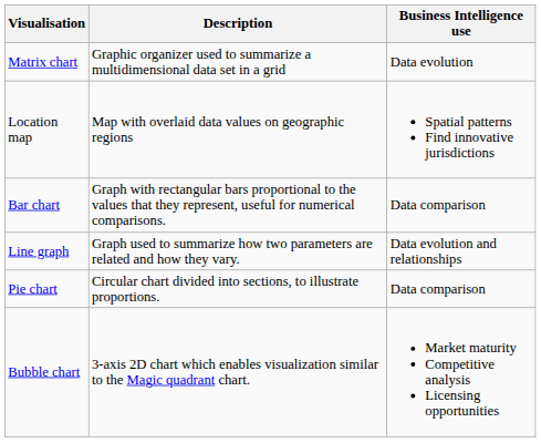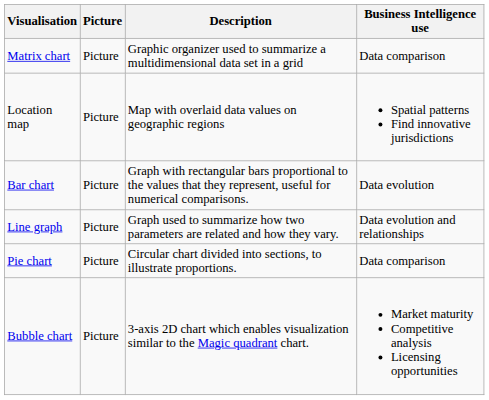+ column: Picture | Picture | Picture | Picture | Picture | Picture | Picture
Matrix chart | Business Intelligence use: Data evolution -> Data comparison
Bar chart | Business Intelligence use: Data comparison -> Data evolution
